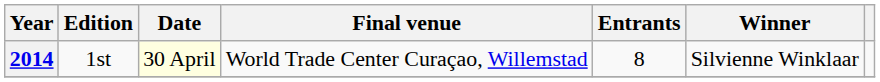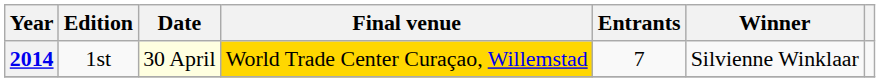2014 | Final venue: no background -> gold background
2014 | Entrants: 8 -> 7
